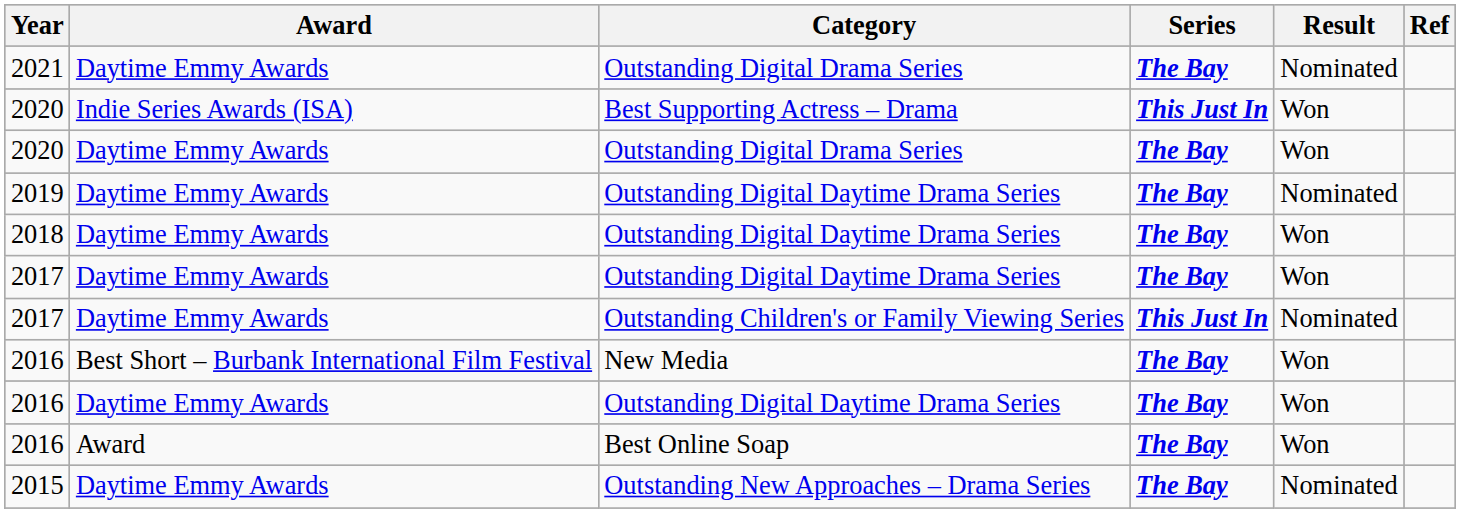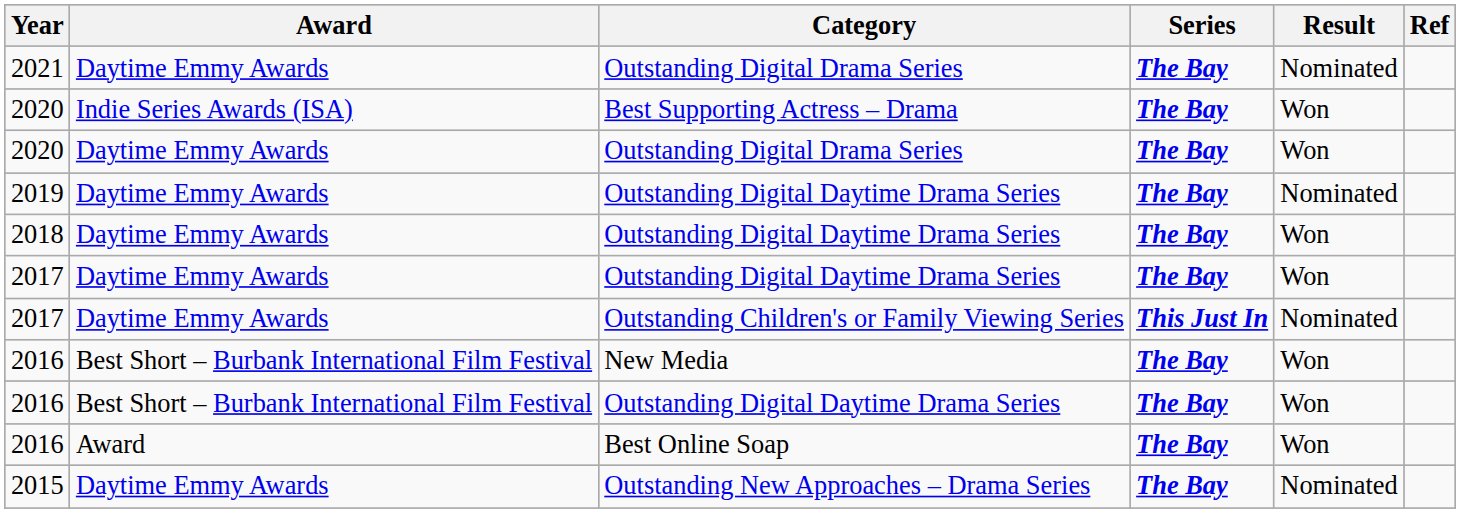2020 / Best Supporting Actress – Drama | Series: This Just In -> The Bay
2016 / Outstanding Digital Daytime Drama Series | Award: Daytime Emmy Awards -> Best Short – Burbank International Film Festival
